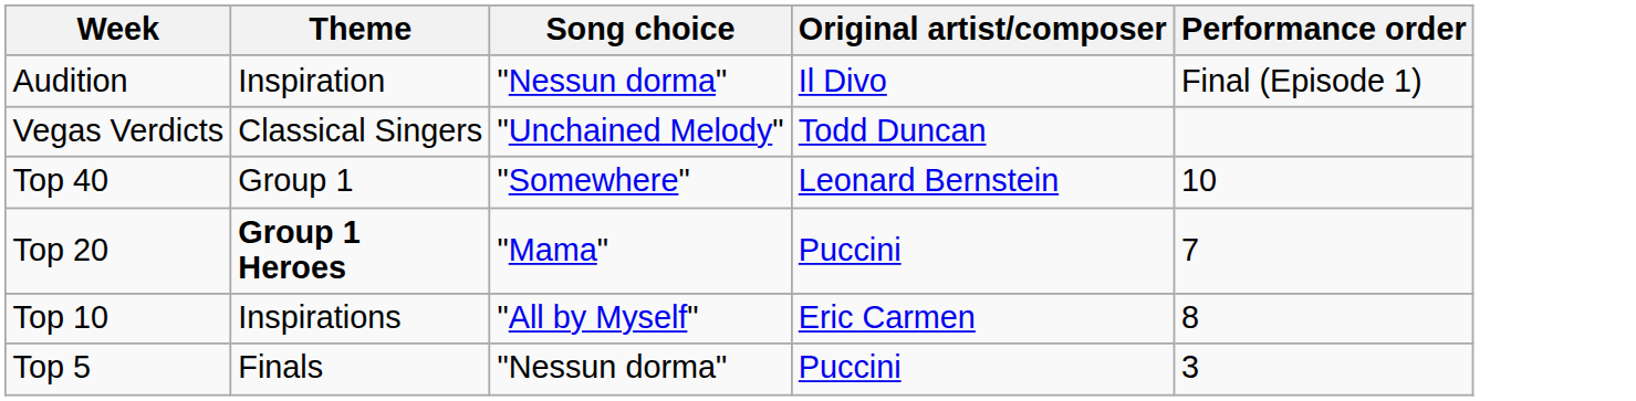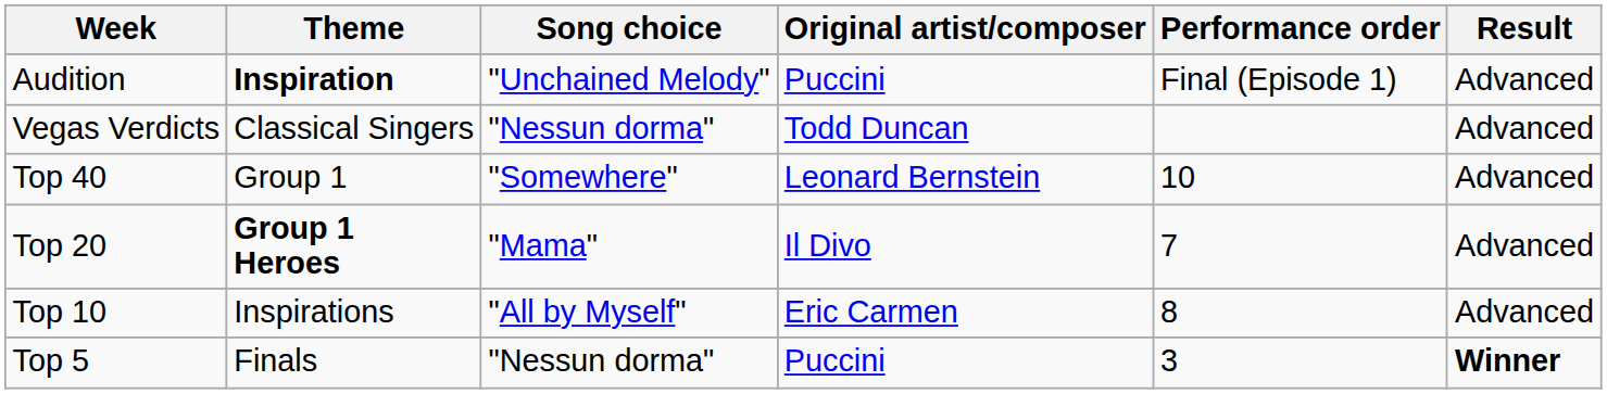+ column: Result | Advanced | Advanced | Advanced | Advanced | Advanced | Winner
Audition | Theme: normal -> bold
Audition | Song choice: "Nessun dorma" -> "Unchained Melody"
Audition | Original artist/composer: Il Divo -> Puccini
Vegas Verdicts | Song choice: "Unchained Melody" -> "Nessun dorma"
Top 20 | Original artist/composer: Puccini -> Il Divo
